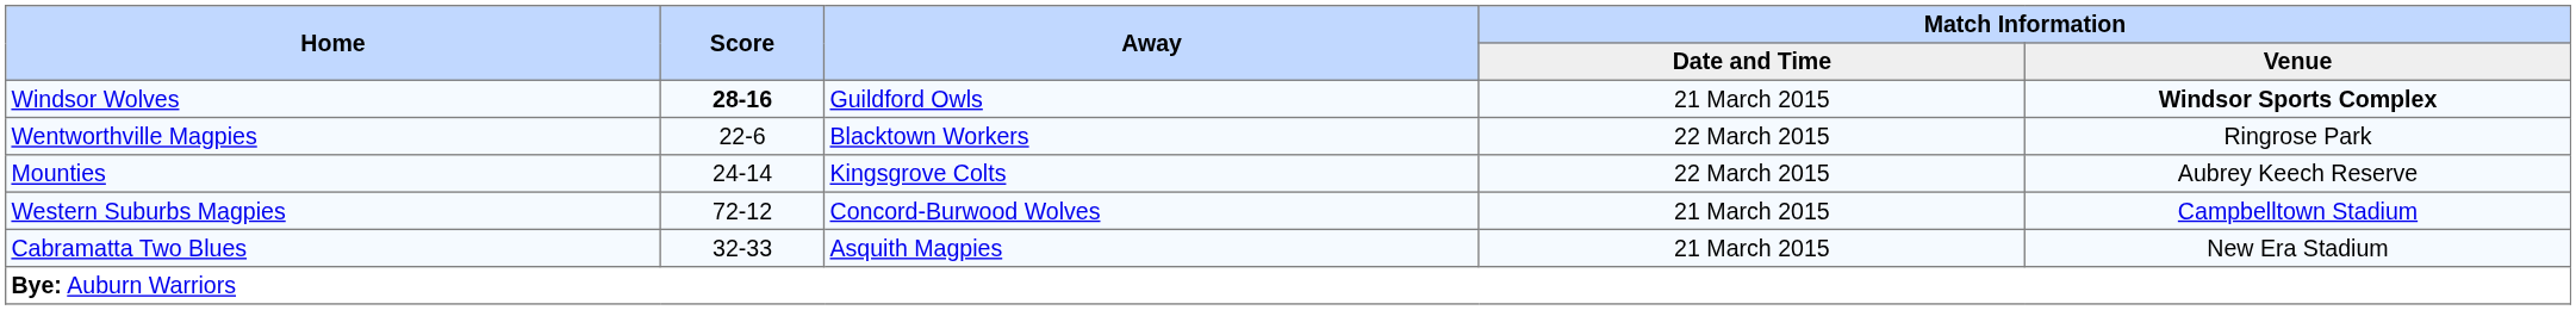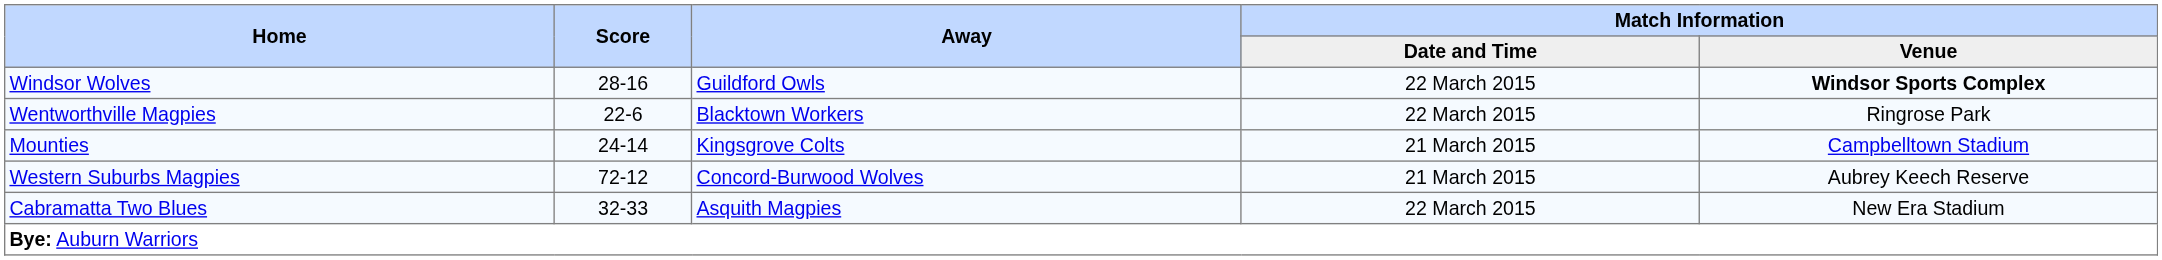Windsor Wolves | Score: bold -> normal
Windsor Wolves | Match Information / Date and Time: 21 March 2015 -> 22 March 2015
Mounties | Match Information / Date and Time: 22 March 2015 -> 21 March 2015
Mounties | Match Information / Venue: Aubrey Keech Reserve -> Campbelltown Stadium
Western Suburbs Magpies | Match Information / Venue: Campbelltown Stadium -> Aubrey Keech Reserve
Cabramatta Two Blues | Match Information / Date and Time: 21 March 2015 -> 22 March 2015
